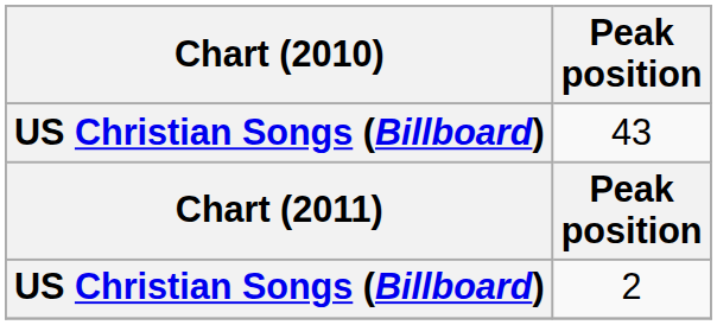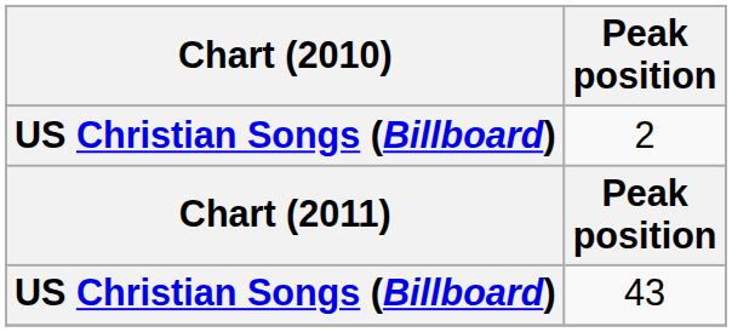rows swapped: 43 <-> 2
